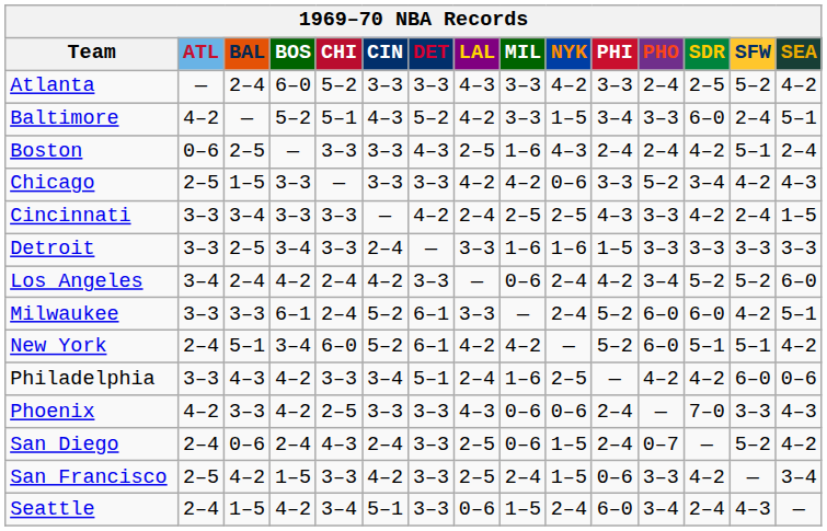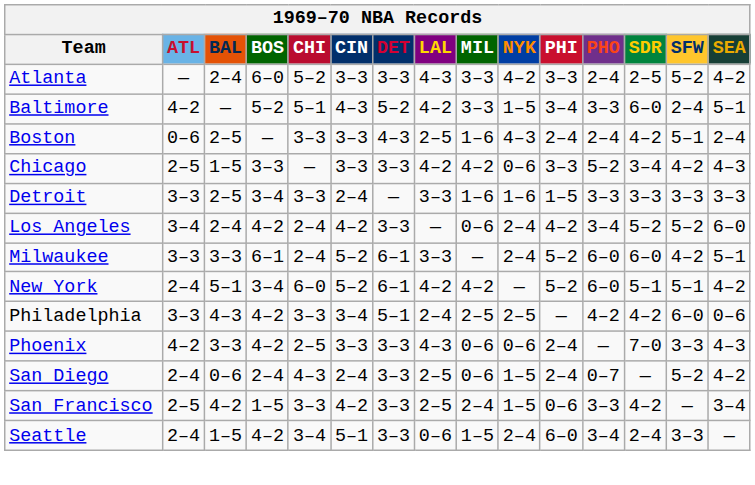- row: Cincinnati | 3–3 | 3–4 | 3–3 | 3–3 | — | 4–2 | 2–4 | 2–5 | 2–5 | 4–3 | 3–3 | 4–2 | 2–4 | 1–5
Philadelphia | MIL: 1–6 -> 2–5
Seattle | SFW: 4–3 -> 3–3
